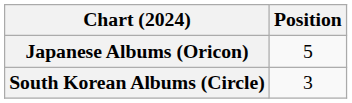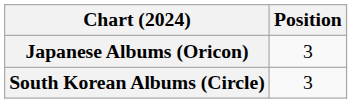Japanese Albums (Oricon) | Position: 5 -> 3
